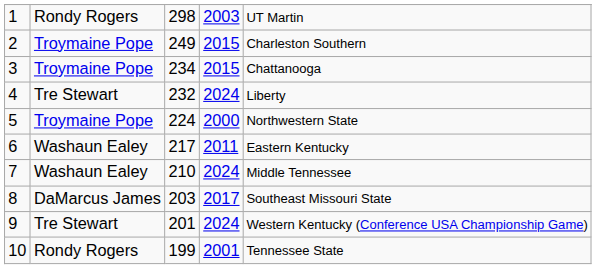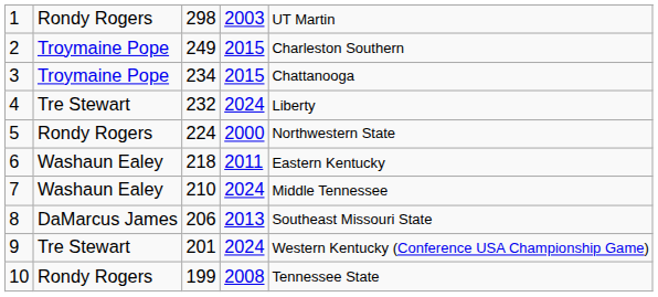5 | column 2: Troymaine Pope -> Rondy Rogers
6 | column 3: 217 -> 218
8 | column 3: 203 -> 206
8 | column 4: 2017 -> 2013
10 | column 4: 2001 -> 2008
